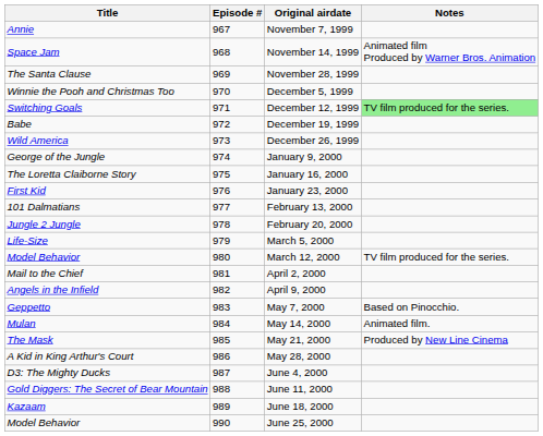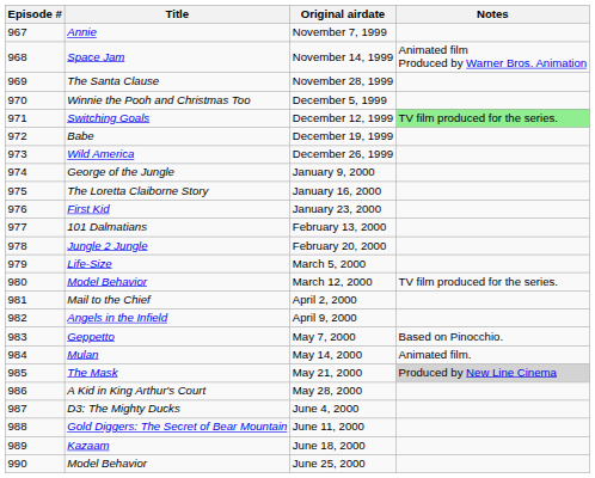columns swapped: Episode # <-> Title
May 21, 2000 | Notes: no background -> lightgrey background
